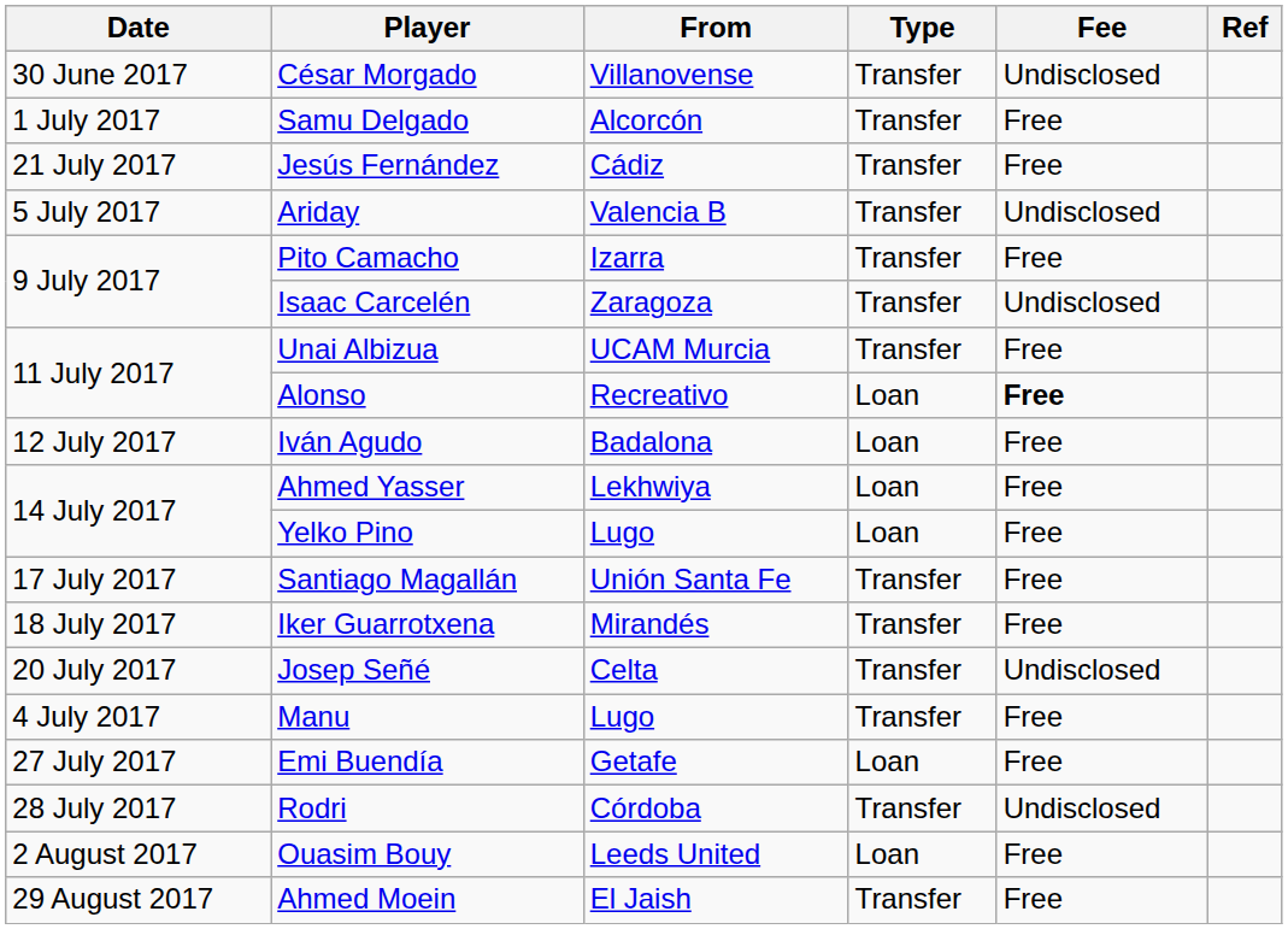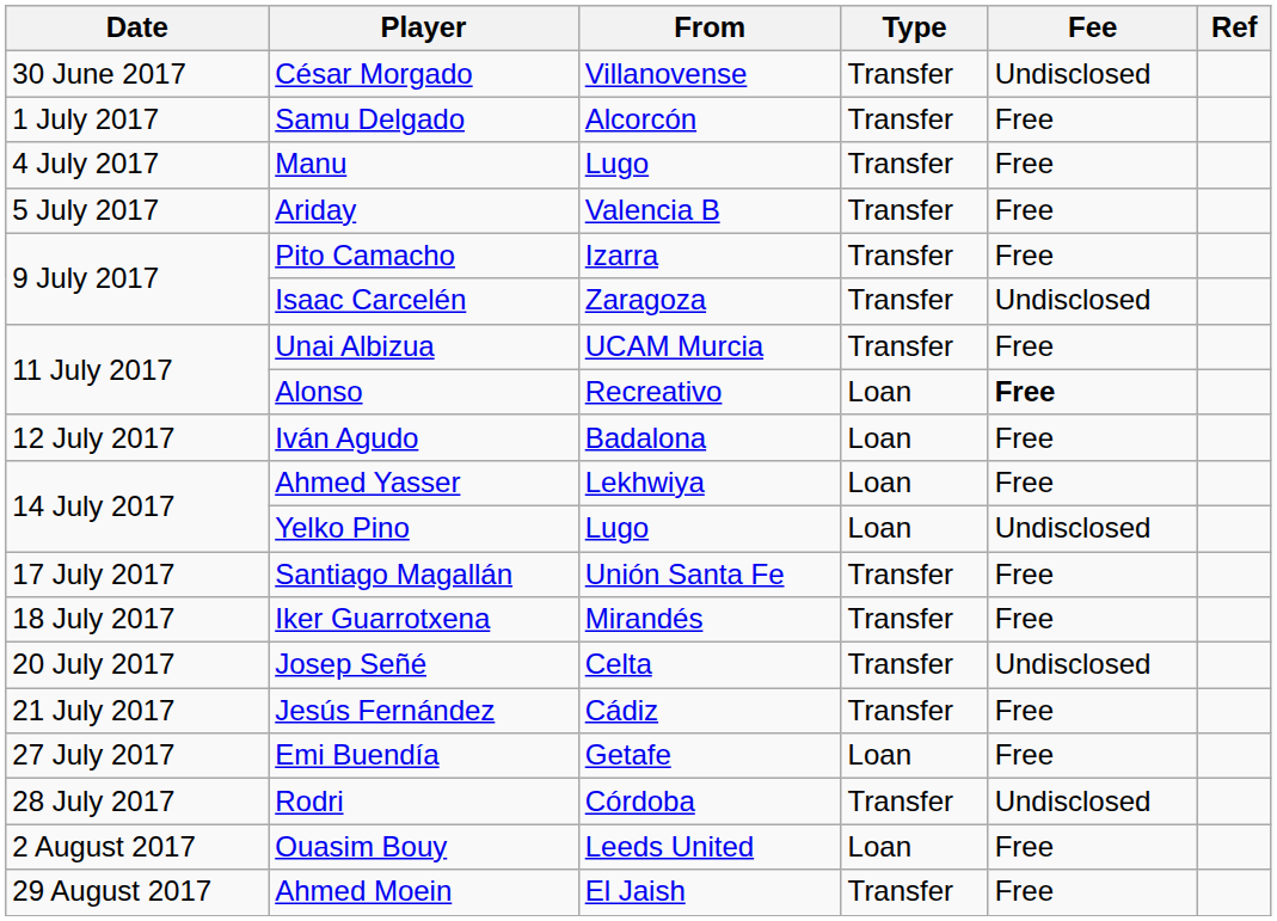rows swapped: Manu <-> Jesús Fernández
Ariday | Fee: Undisclosed -> Free
Yelko Pino | Fee: Free -> Undisclosed
